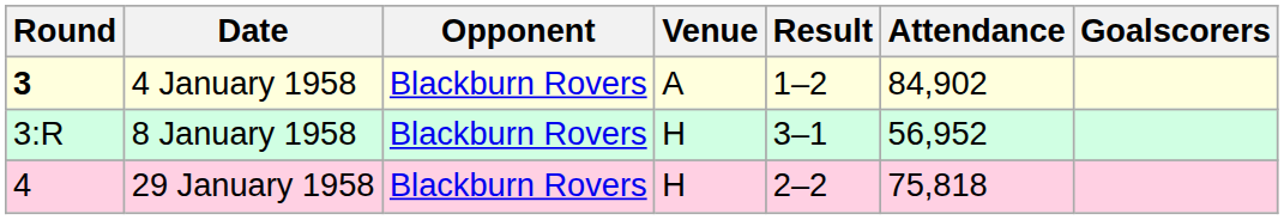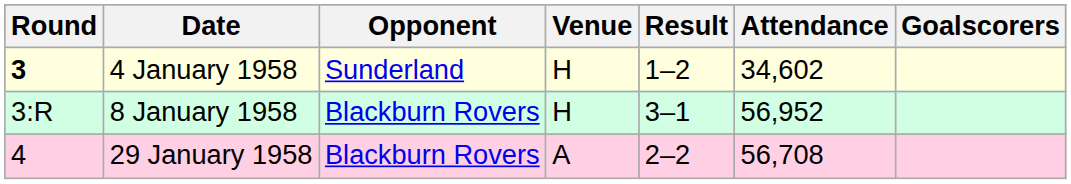4 January 1958 | Opponent: Blackburn Rovers -> Sunderland
4 January 1958 | Venue: A -> H
4 January 1958 | Attendance: 84,902 -> 34,602
29 January 1958 | Venue: H -> A
29 January 1958 | Attendance: 75,818 -> 56,708
